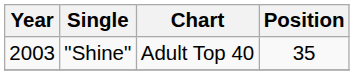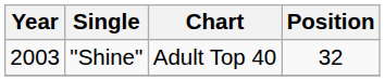"Shine" | Position: 35 -> 32
